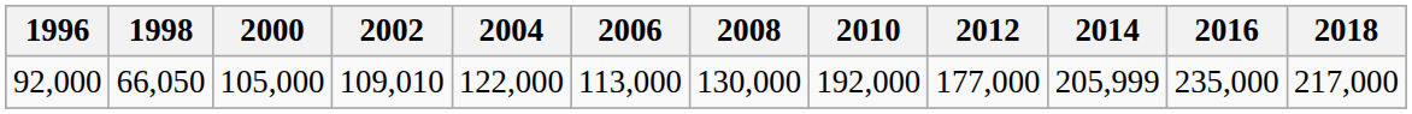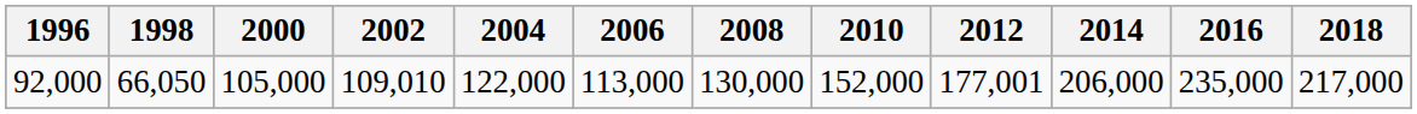92,000 | 2010: 192,000 -> 152,000
92,000 | 2012: 177,000 -> 177,001
92,000 | 2014: 205,999 -> 206,000
